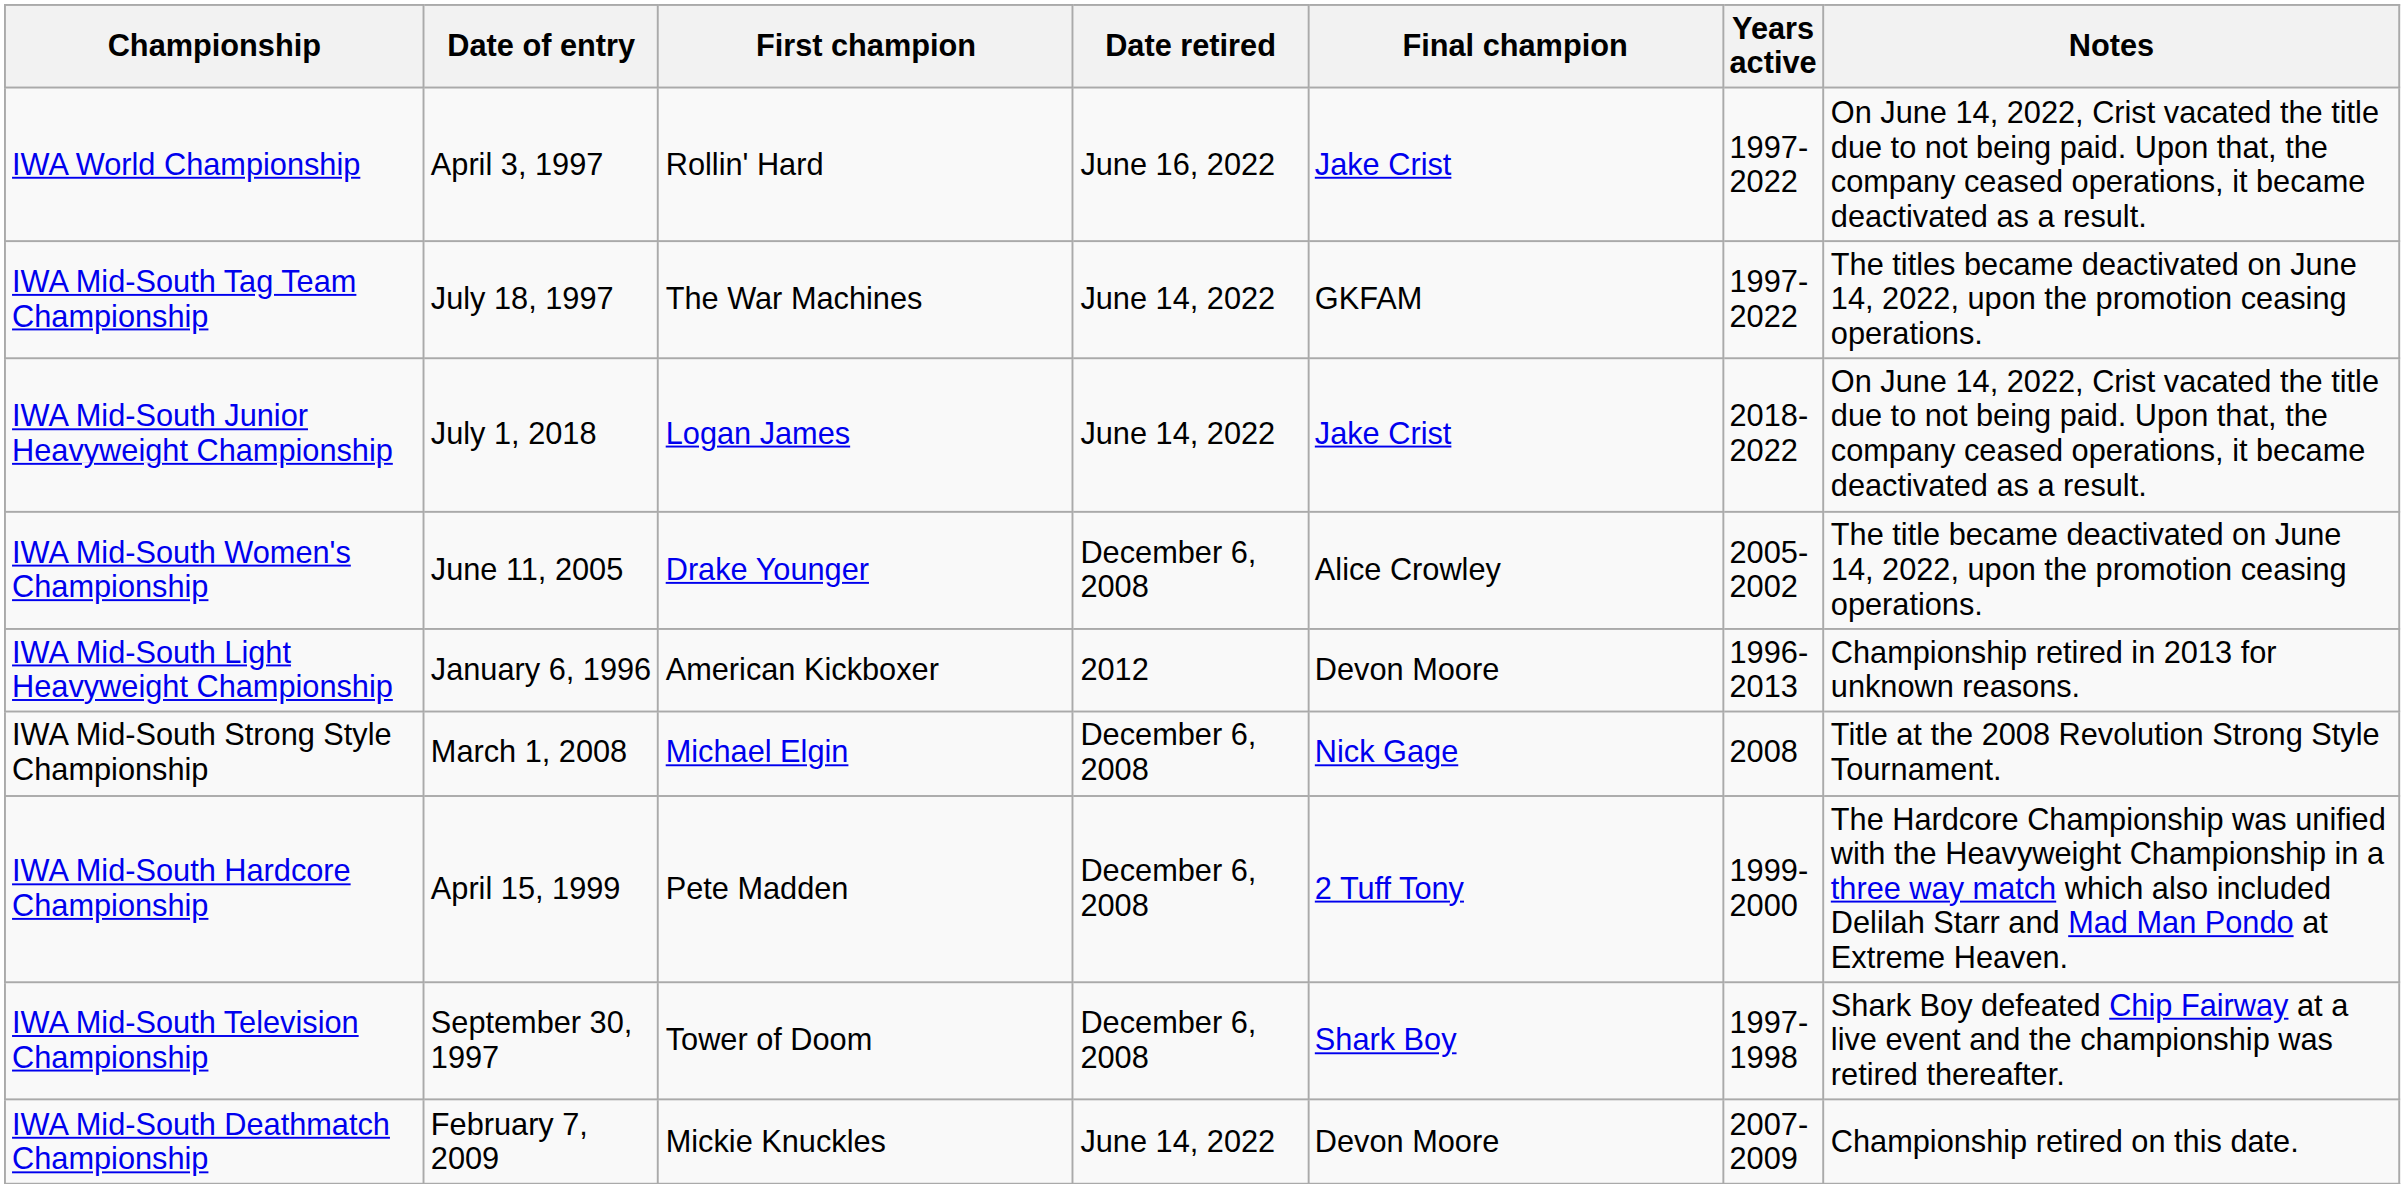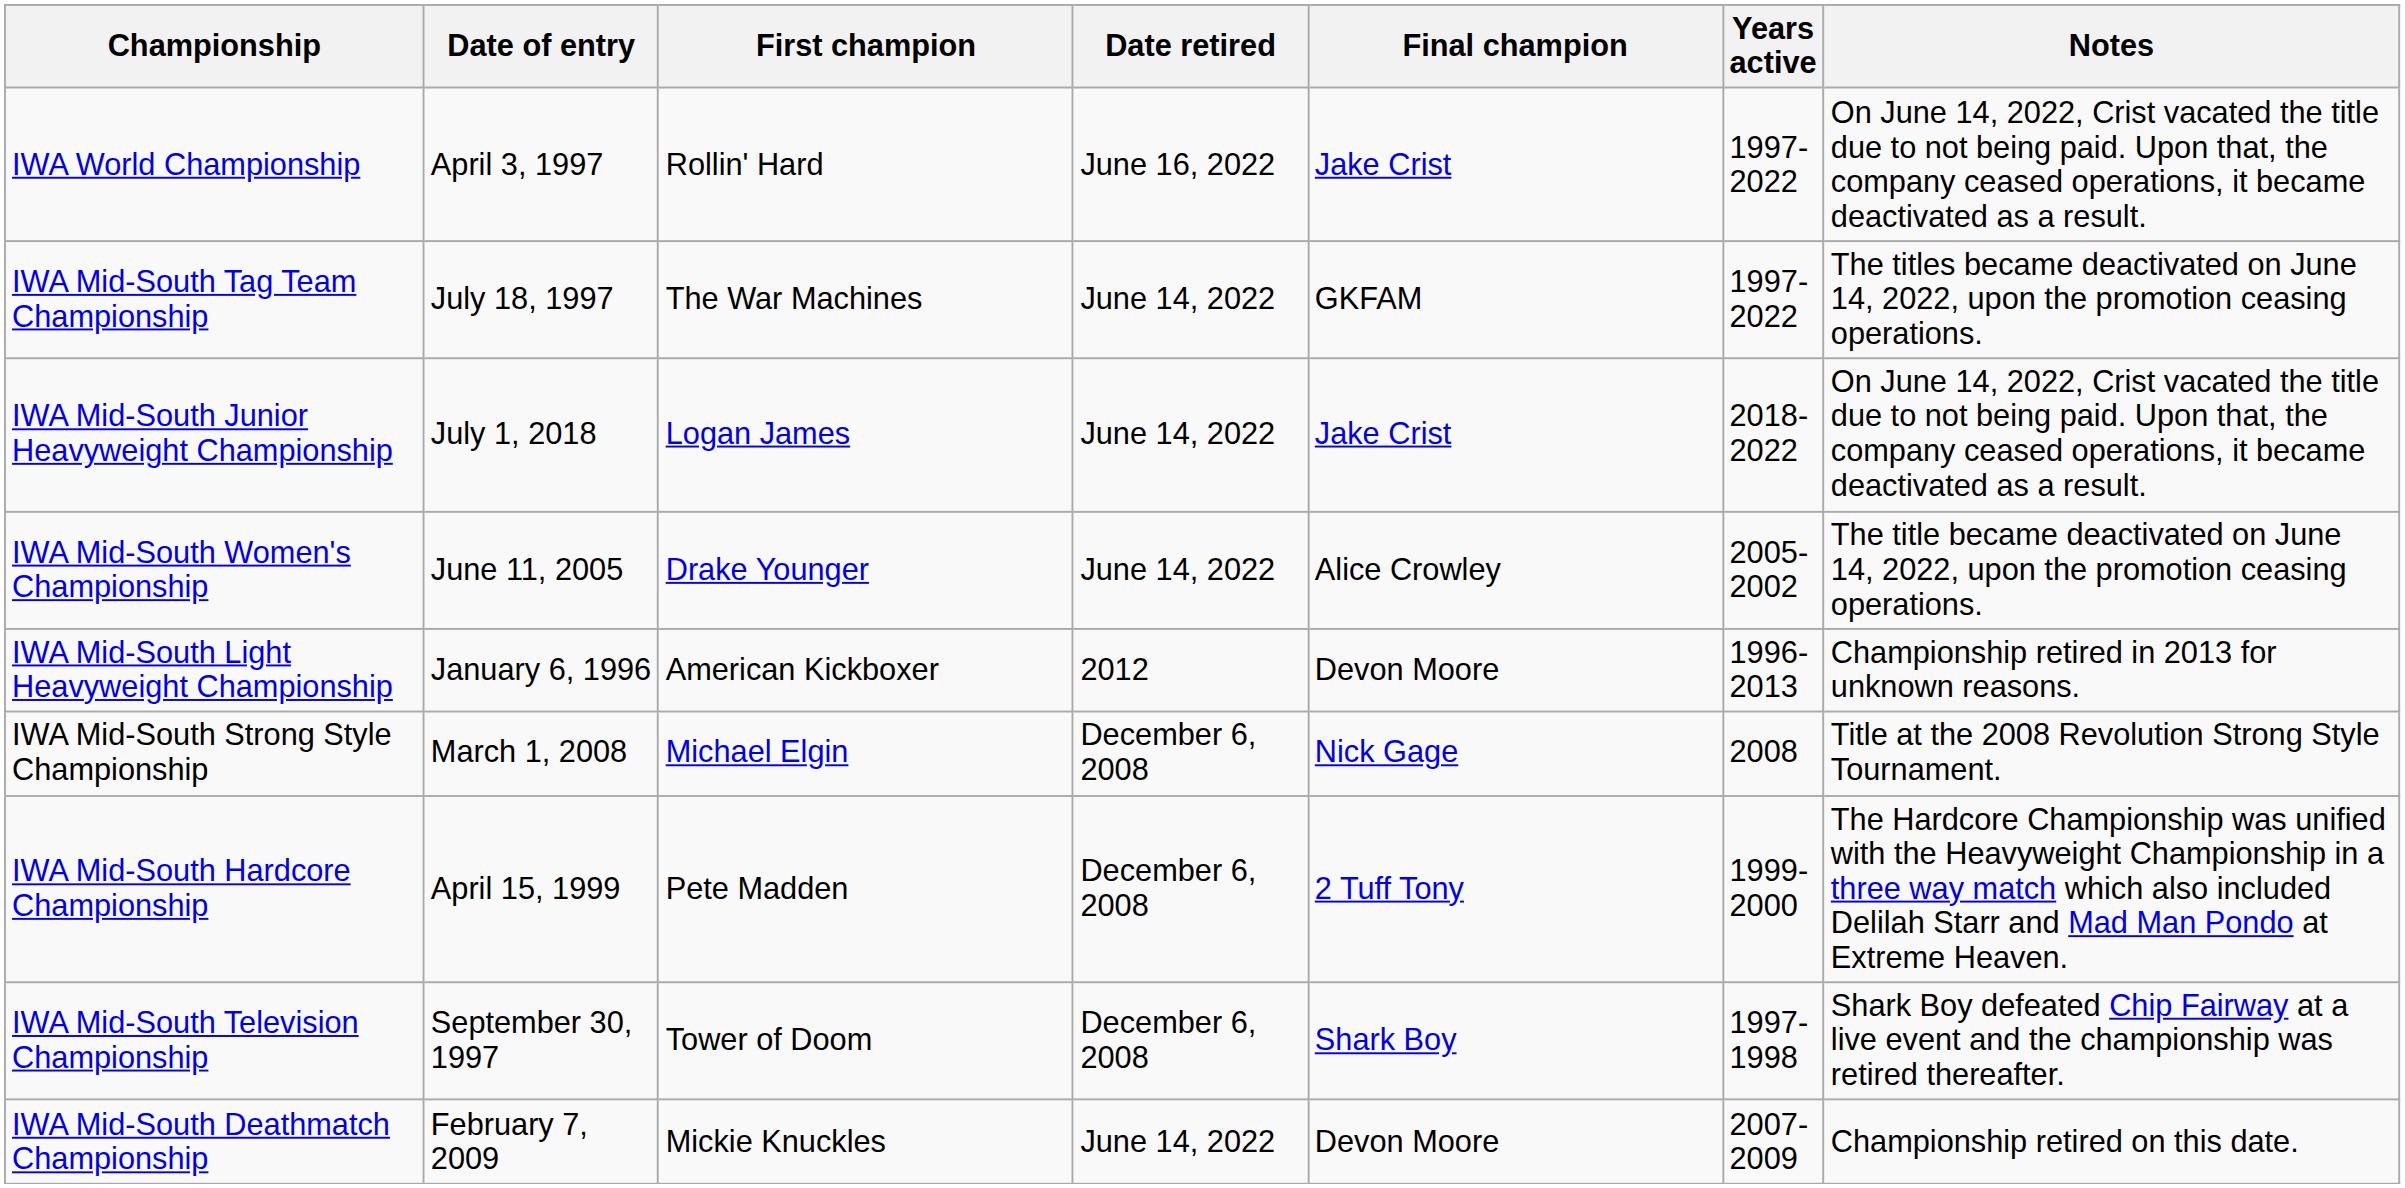IWA Mid-South Women's Championship | Date retired: December 6, 2008 -> June 14, 2022
